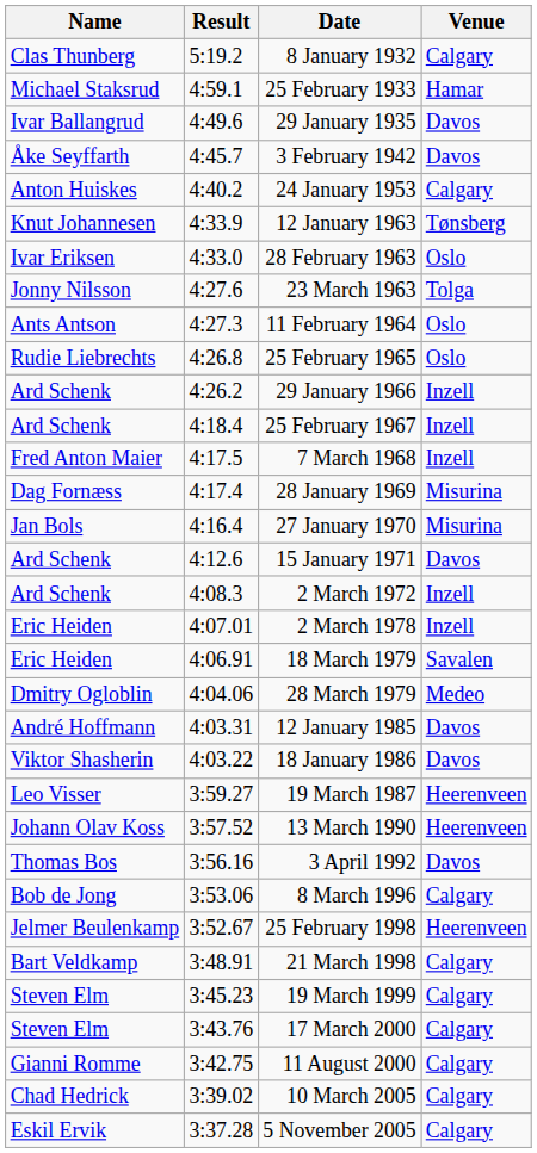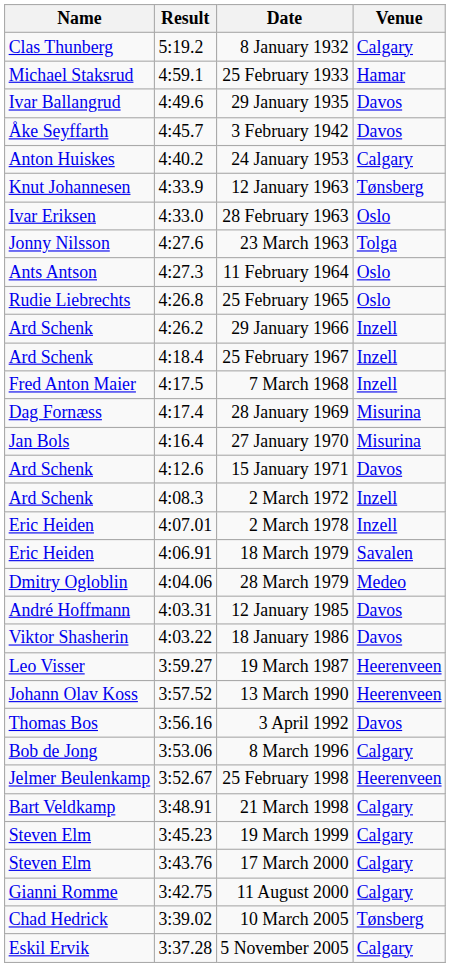10 March 2005 | Venue: Calgary -> Tønsberg
